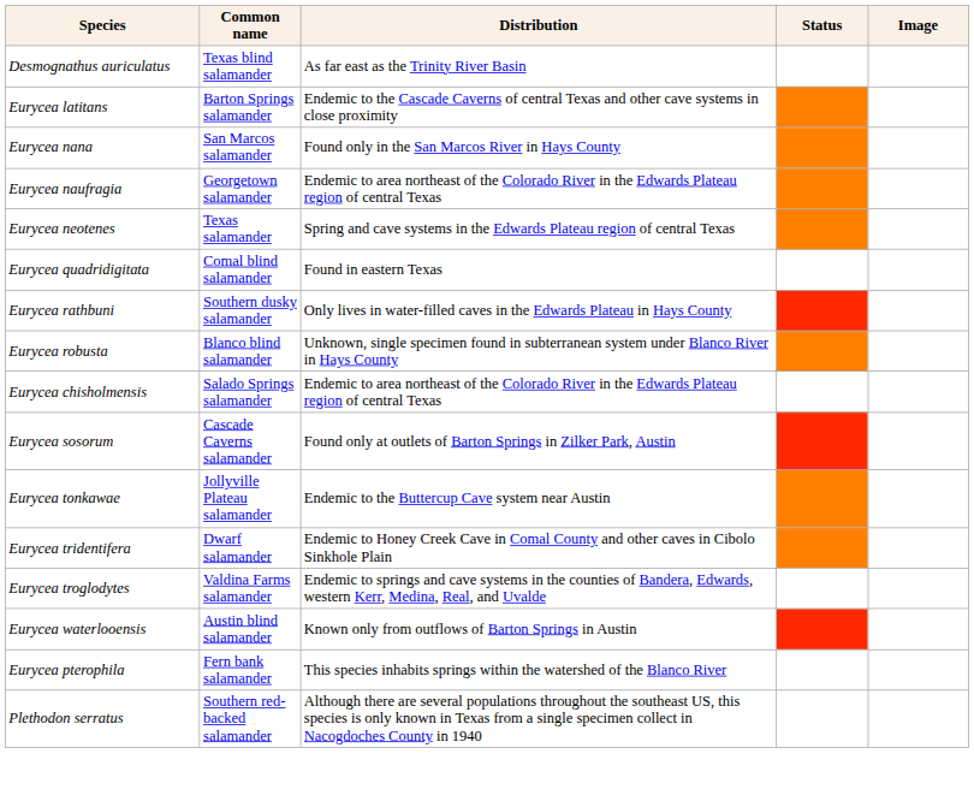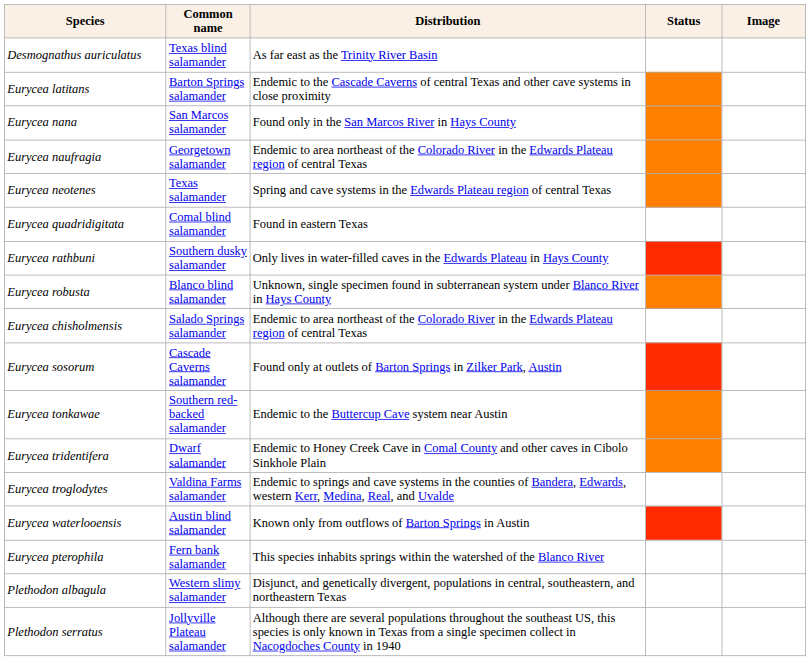Eurycea tonkawae | Common name: Jollyville Plateau salamander -> Southern red-backed salamander
+ row: Plethodon albagula | Western slimy salamander | Disjunct, and genetically divergent, populations in central, southeastern, and northeastern Texas
Plethodon serratus | Common name: Southern red-backed salamander -> Jollyville Plateau salamander
